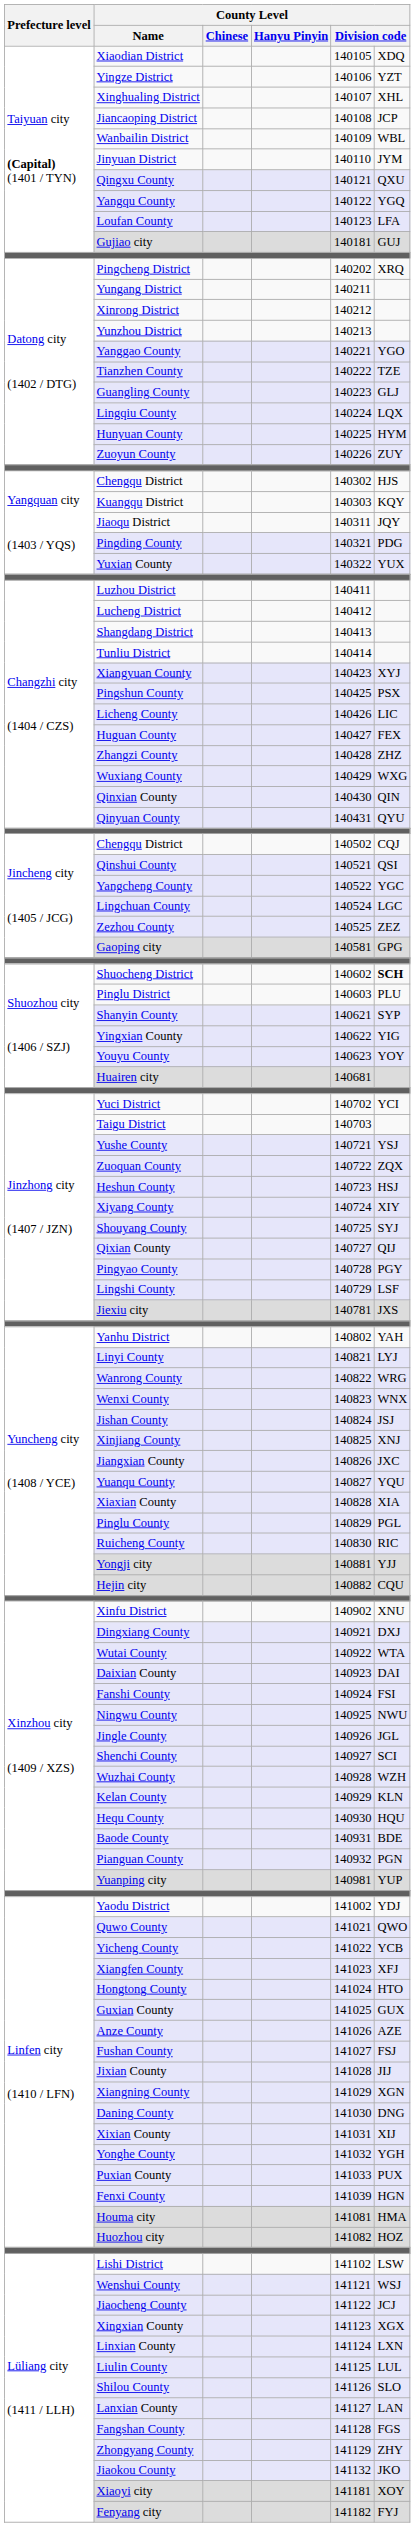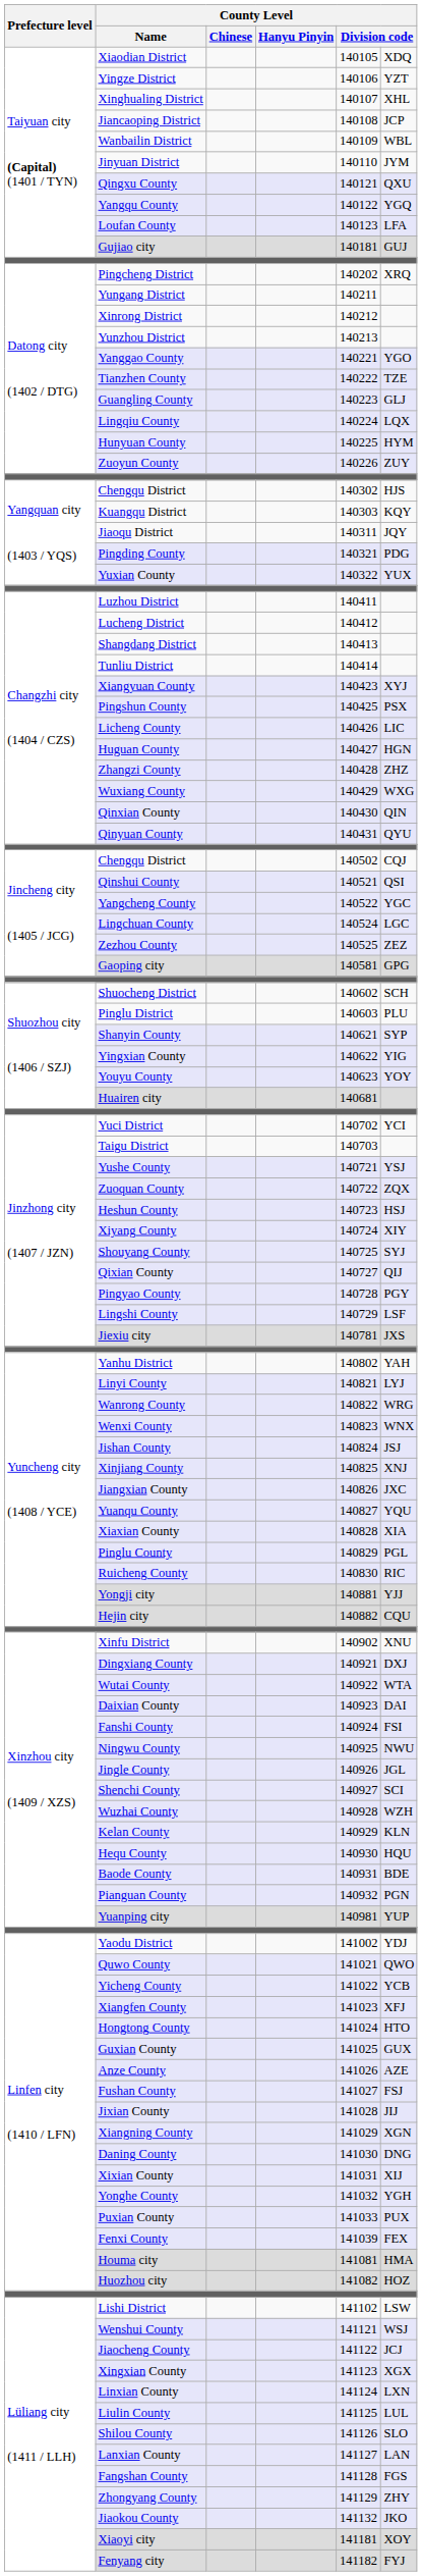Huguan County | column 6: FEX -> HGN
Shuocheng District | column 6: bold -> normal
Fenxi County | column 6: HGN -> FEX
